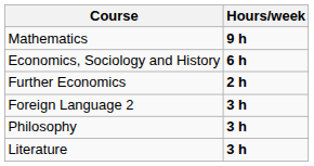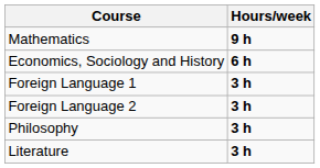- row: Further Economics | 2 h
+ row: Foreign Language 1 | 3 h
